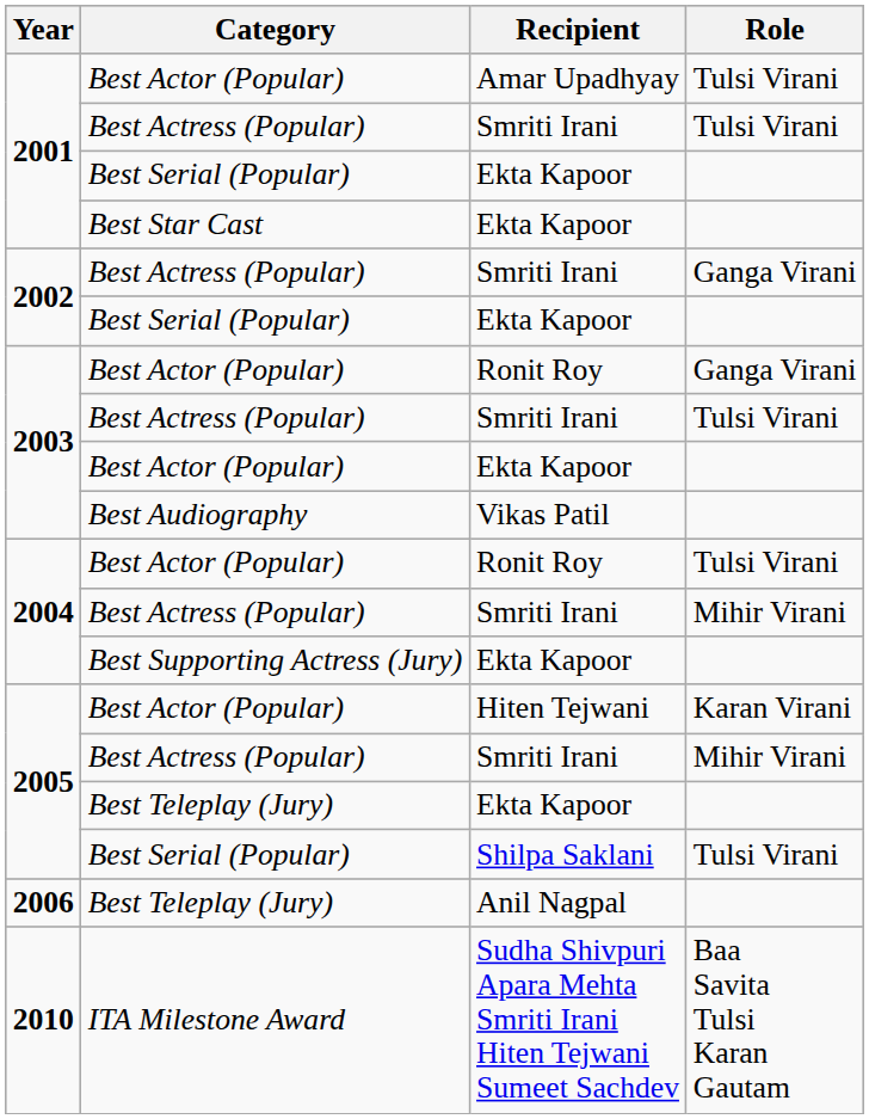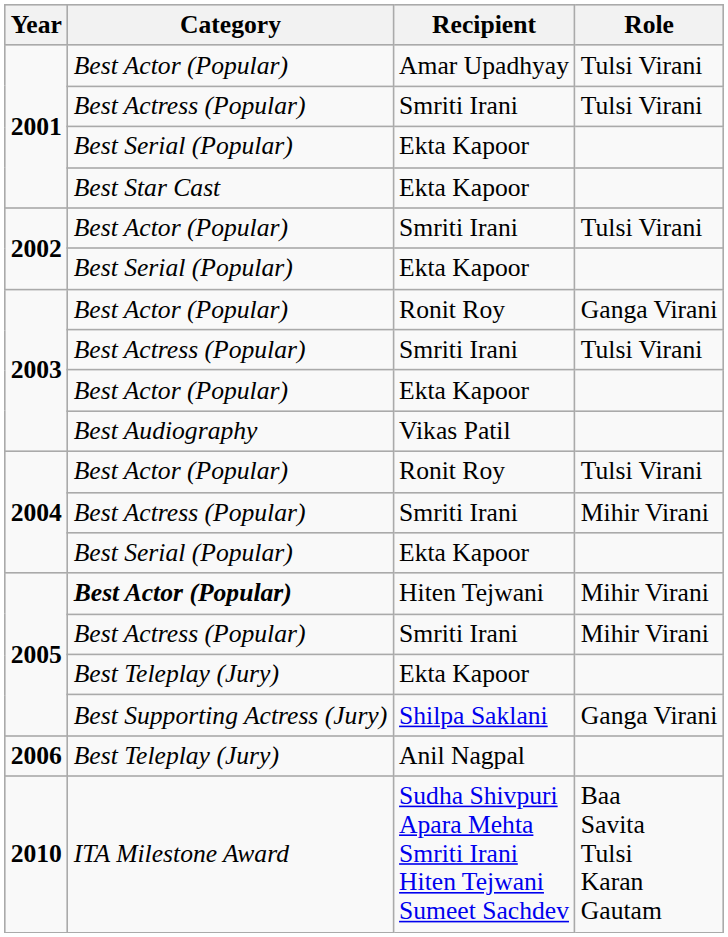2002 / Smriti Irani | Category: Best Actress (Popular) -> Best Actor (Popular)
2002 / Smriti Irani | Role: Ganga Virani -> Tulsi Virani
2004 / Ekta Kapoor | Category: Best Supporting Actress (Jury) -> Best Serial (Popular)
Hiten Tejwani | Category: normal -> bold
Hiten Tejwani | Role: Karan Virani -> Mihir Virani
Shilpa Saklani | Category: Best Serial (Popular) -> Best Supporting Actress (Jury)
Shilpa Saklani | Role: Tulsi Virani -> Ganga Virani
